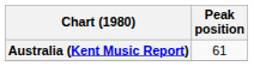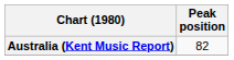Australia (Kent Music Report) | Peak position: 61 -> 82
